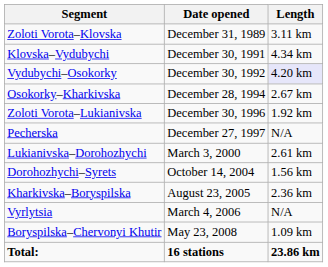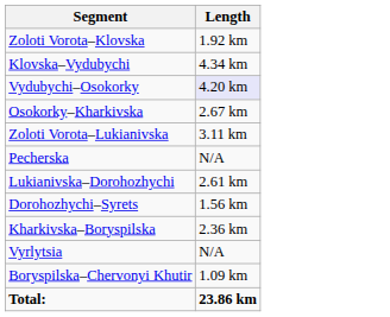- column: Date opened | December 31, 1989 | December 30, 1991 | December 30, 1992 | December 28, 1994 | December 30, 1996 | December 27, 1997 | March 3, 2000 | October 14, 2004 | August 23, 2005 | March 4, 2006 | May 23, 2008 | 16 stations
Zoloti Vorota–Klovska | Length: 3.11 km -> 1.92 km
Zoloti Vorota–Lukianivska | Length: 1.92 km -> 3.11 km
